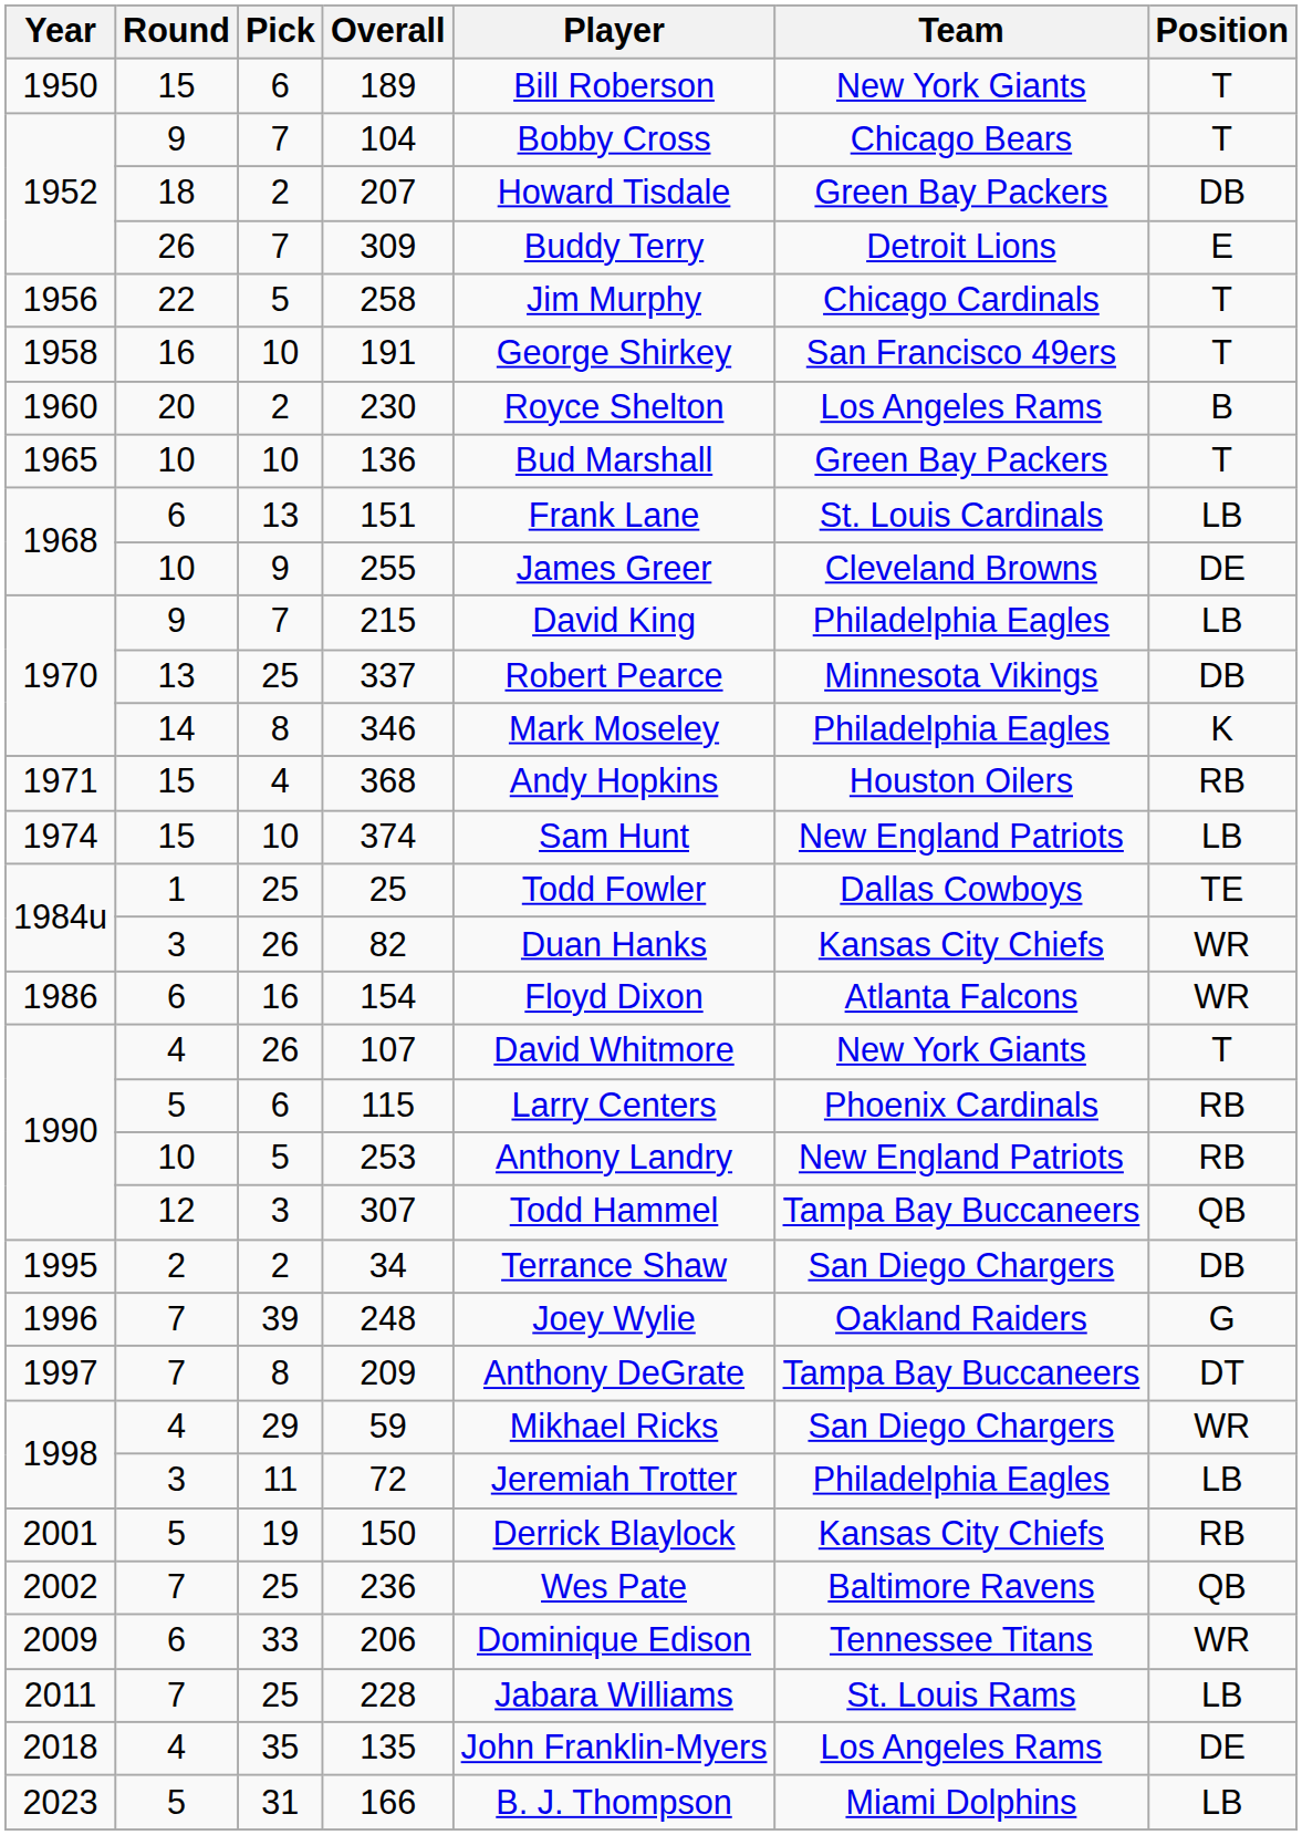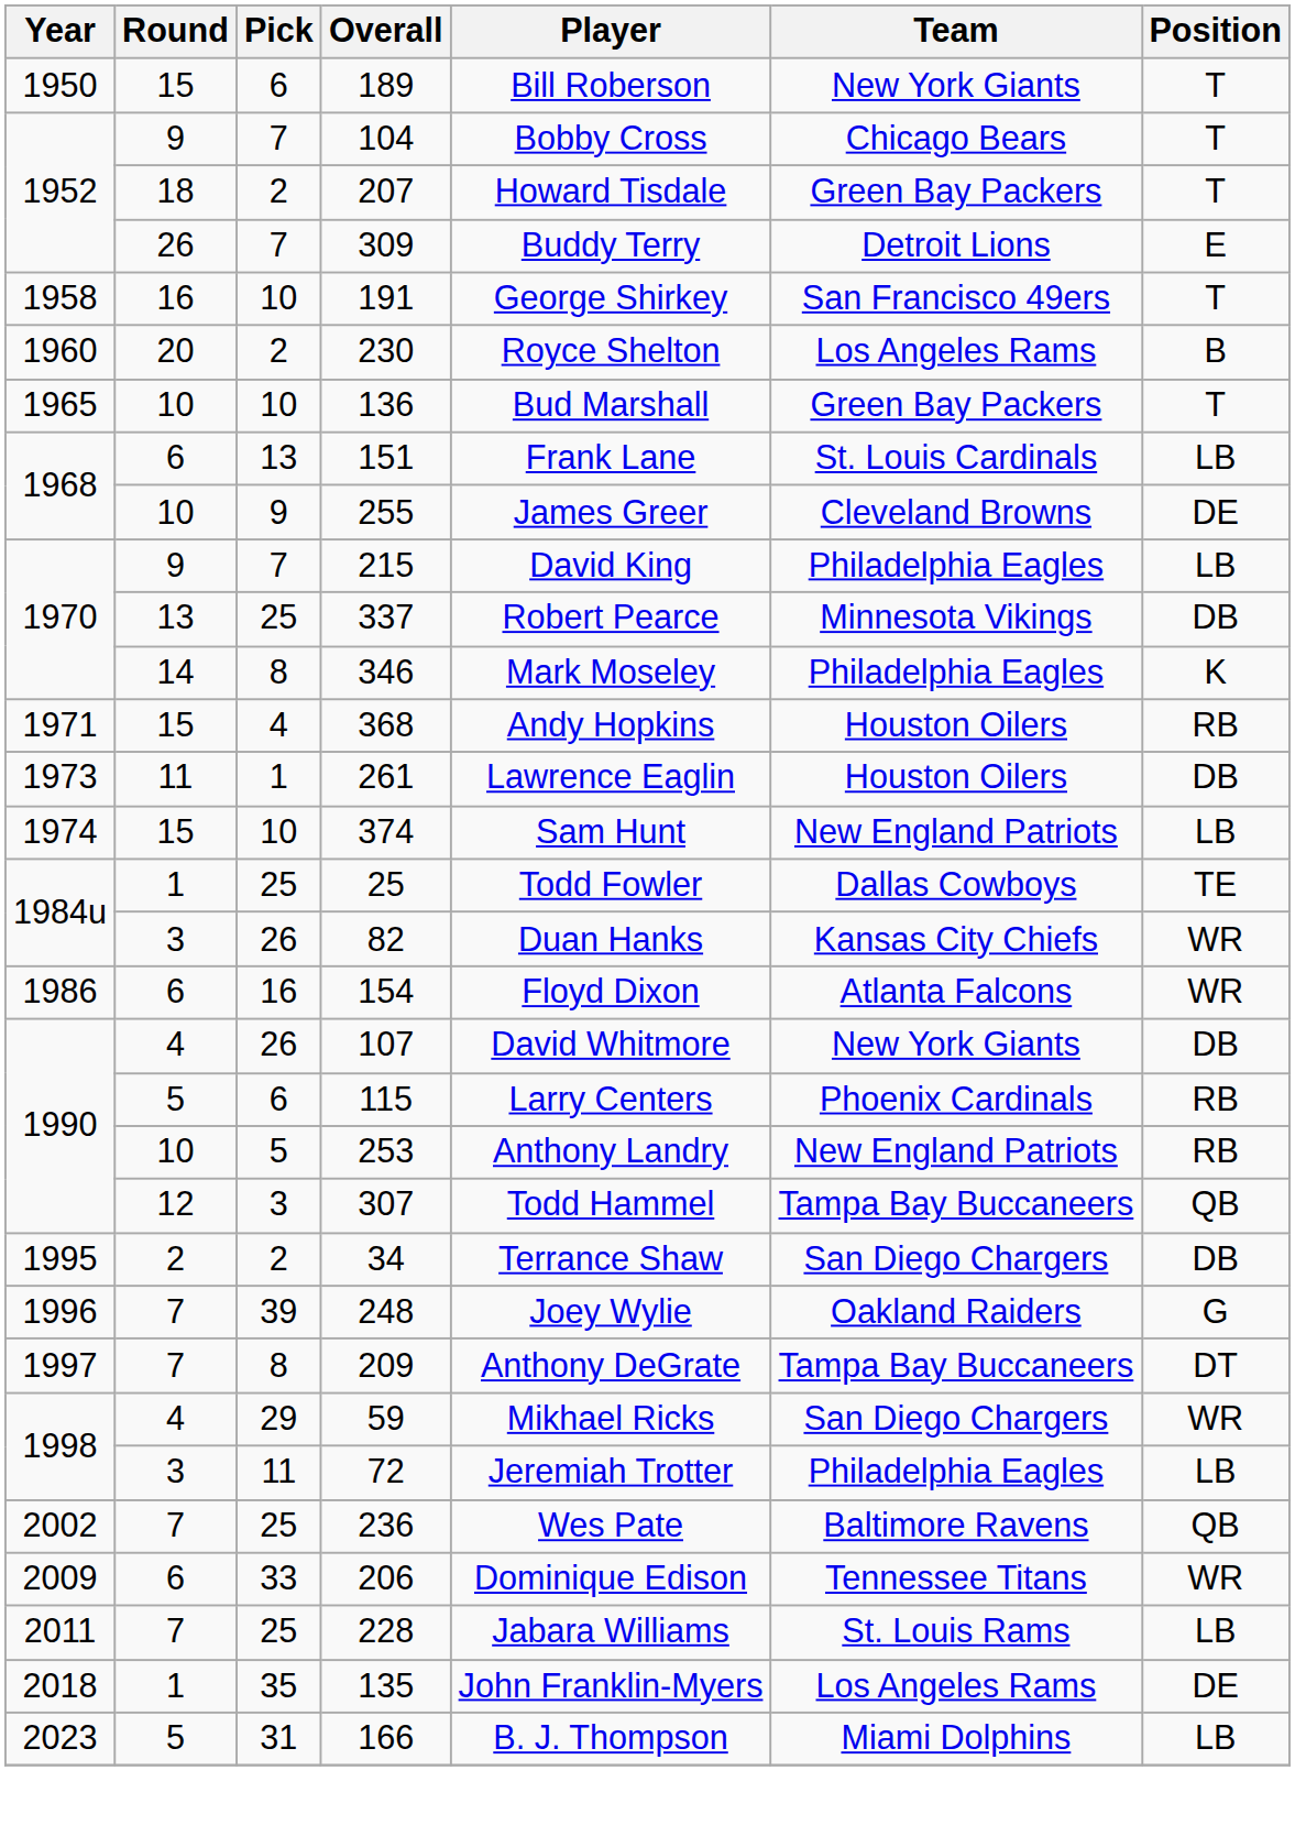207 | Position: DB -> T
- row: 1956 | 22 | 5 | 258 | Jim Murphy | Chicago Cardinals | T
+ row: 1973 | 11 | 1 | 261 | Lawrence Eaglin | Houston Oilers | DB
107 | Position: T -> DB
- row: 2001 | 5 | 19 | 150 | Derrick Blaylock | Kansas City Chiefs | RB
135 | Round: 4 -> 1
